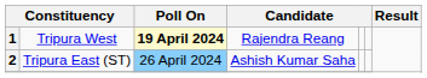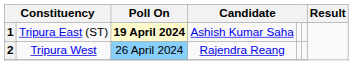1 | column 2: Tripura West -> Tripura East (ST)
1 | column 4: Rajendra Reang -> Ashish Kumar Saha
2 | column 2: Tripura East (ST) -> Tripura West
2 | column 4: Ashish Kumar Saha -> Rajendra Reang
